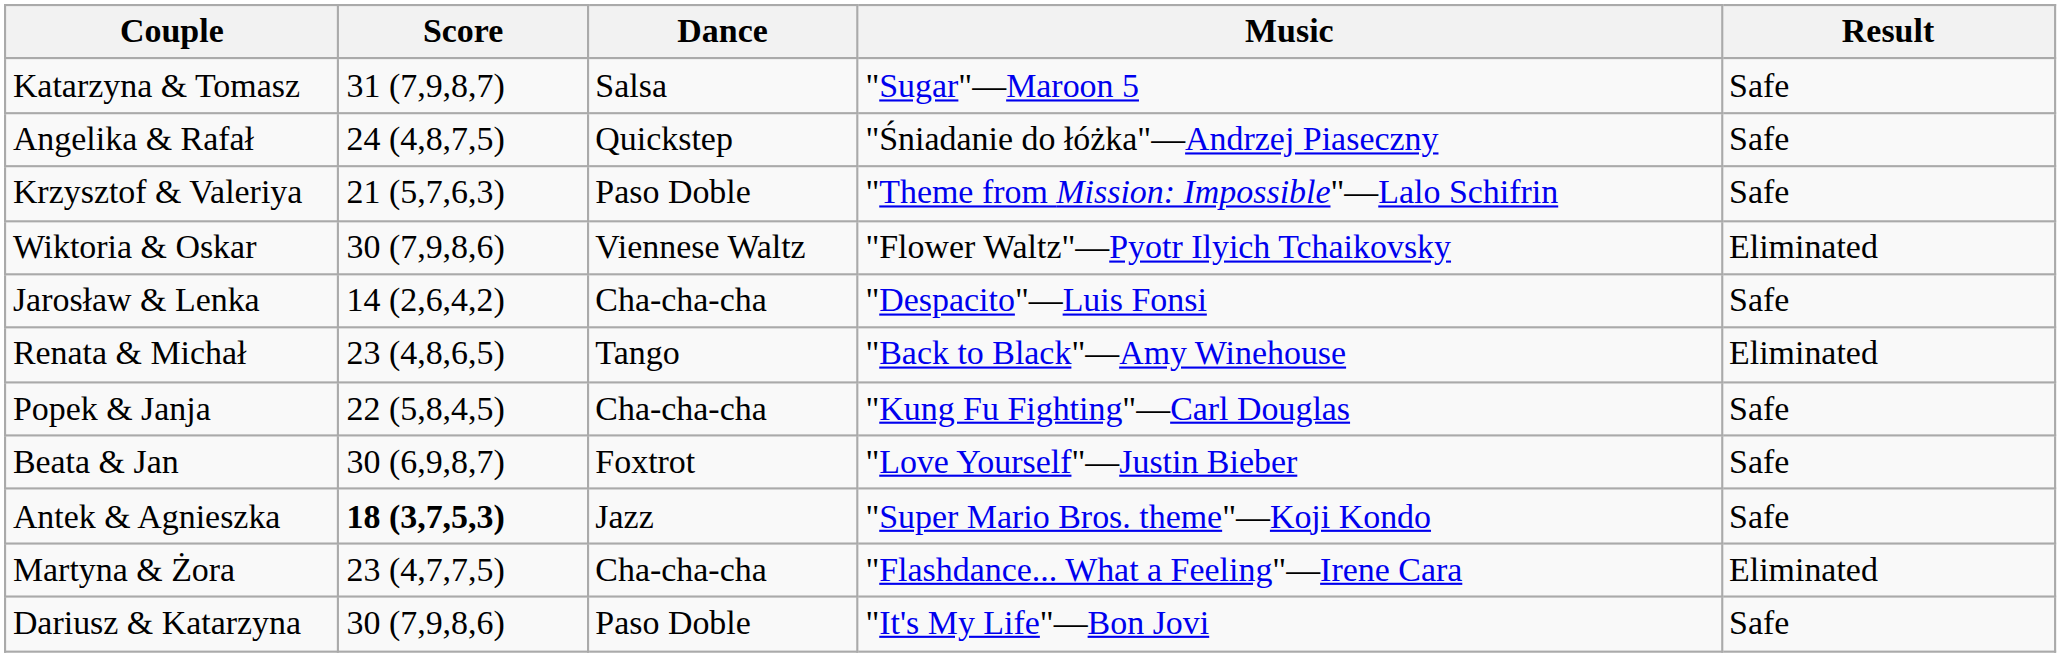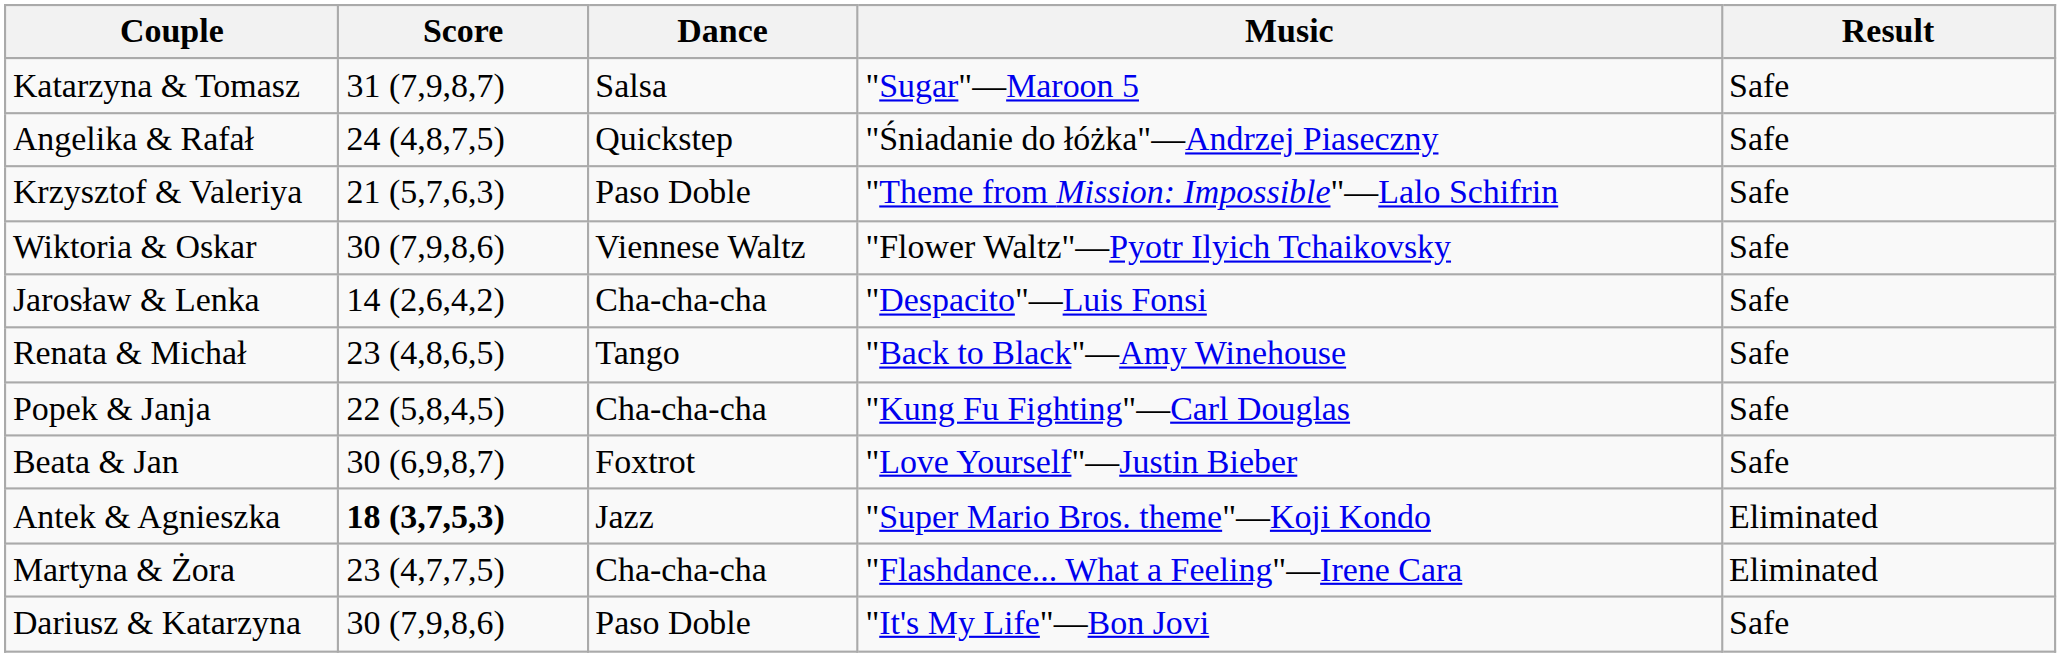Wiktoria & Oskar | Result: Eliminated -> Safe
Renata & Michał | Result: Eliminated -> Safe
Antek & Agnieszka | Result: Safe -> Eliminated
